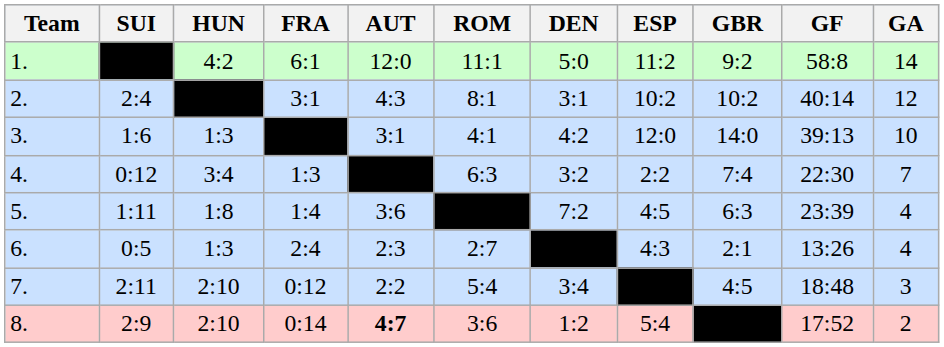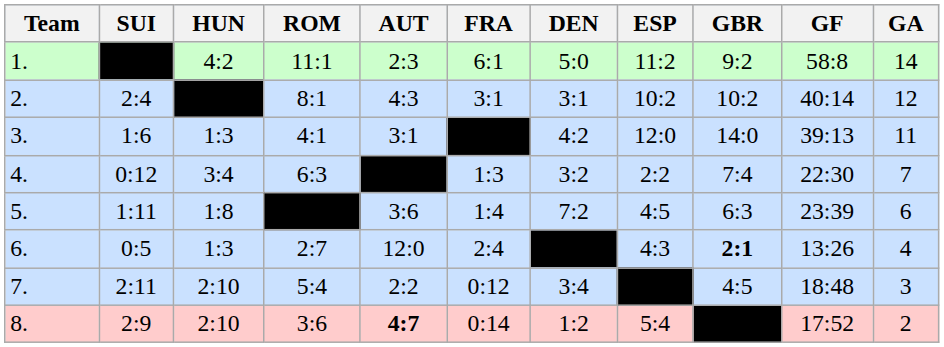columns swapped: FRA <-> ROM
1. | AUT: 12:0 -> 2:3
3. | GA: 10 -> 11
5. | GA: 4 -> 6
6. | AUT: 2:3 -> 12:0
6. | GBR: normal -> bold
